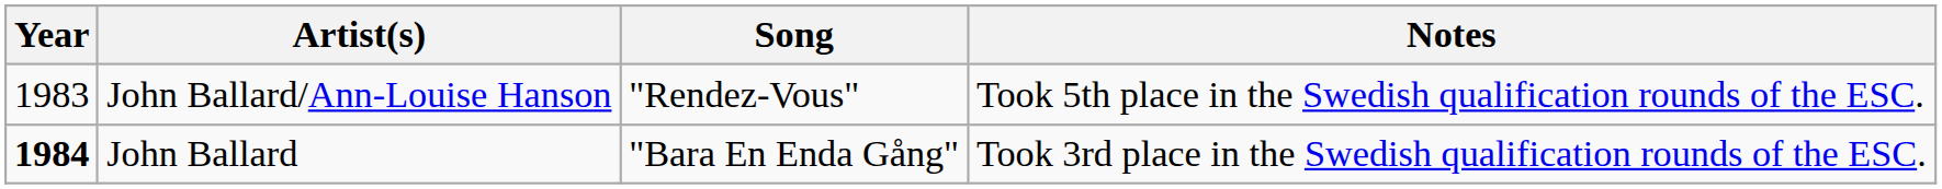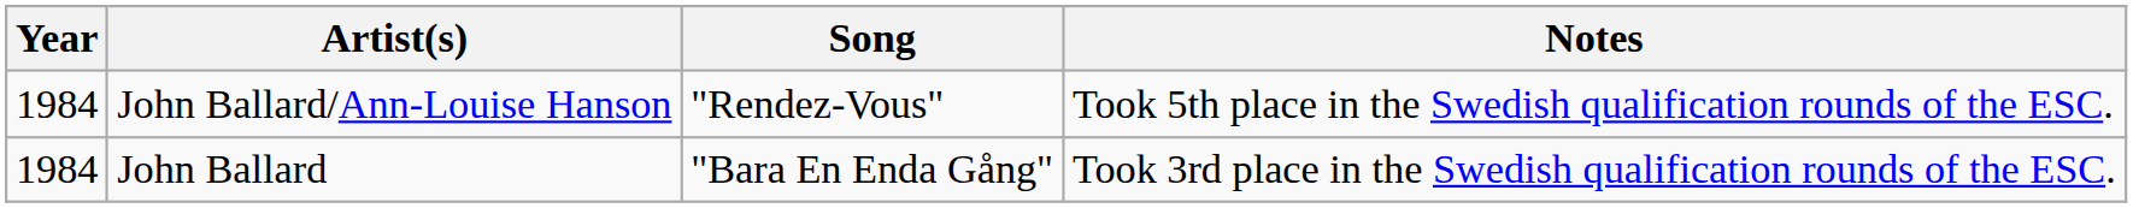John Ballard/Ann-Louise Hanson | Year: 1983 -> 1984
John Ballard | Year: bold -> normal
